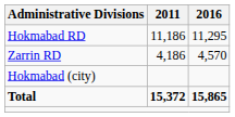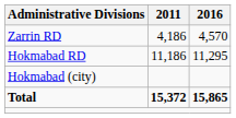rows swapped: Hokmabad RD <-> Zarrin RD
